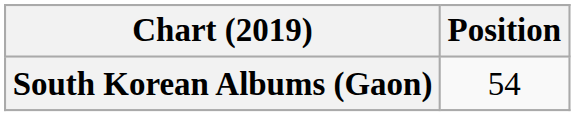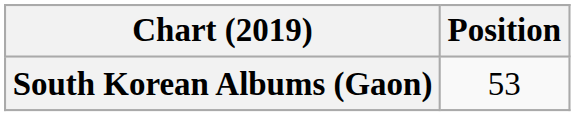South Korean Albums (Gaon) | Position: 54 -> 53
